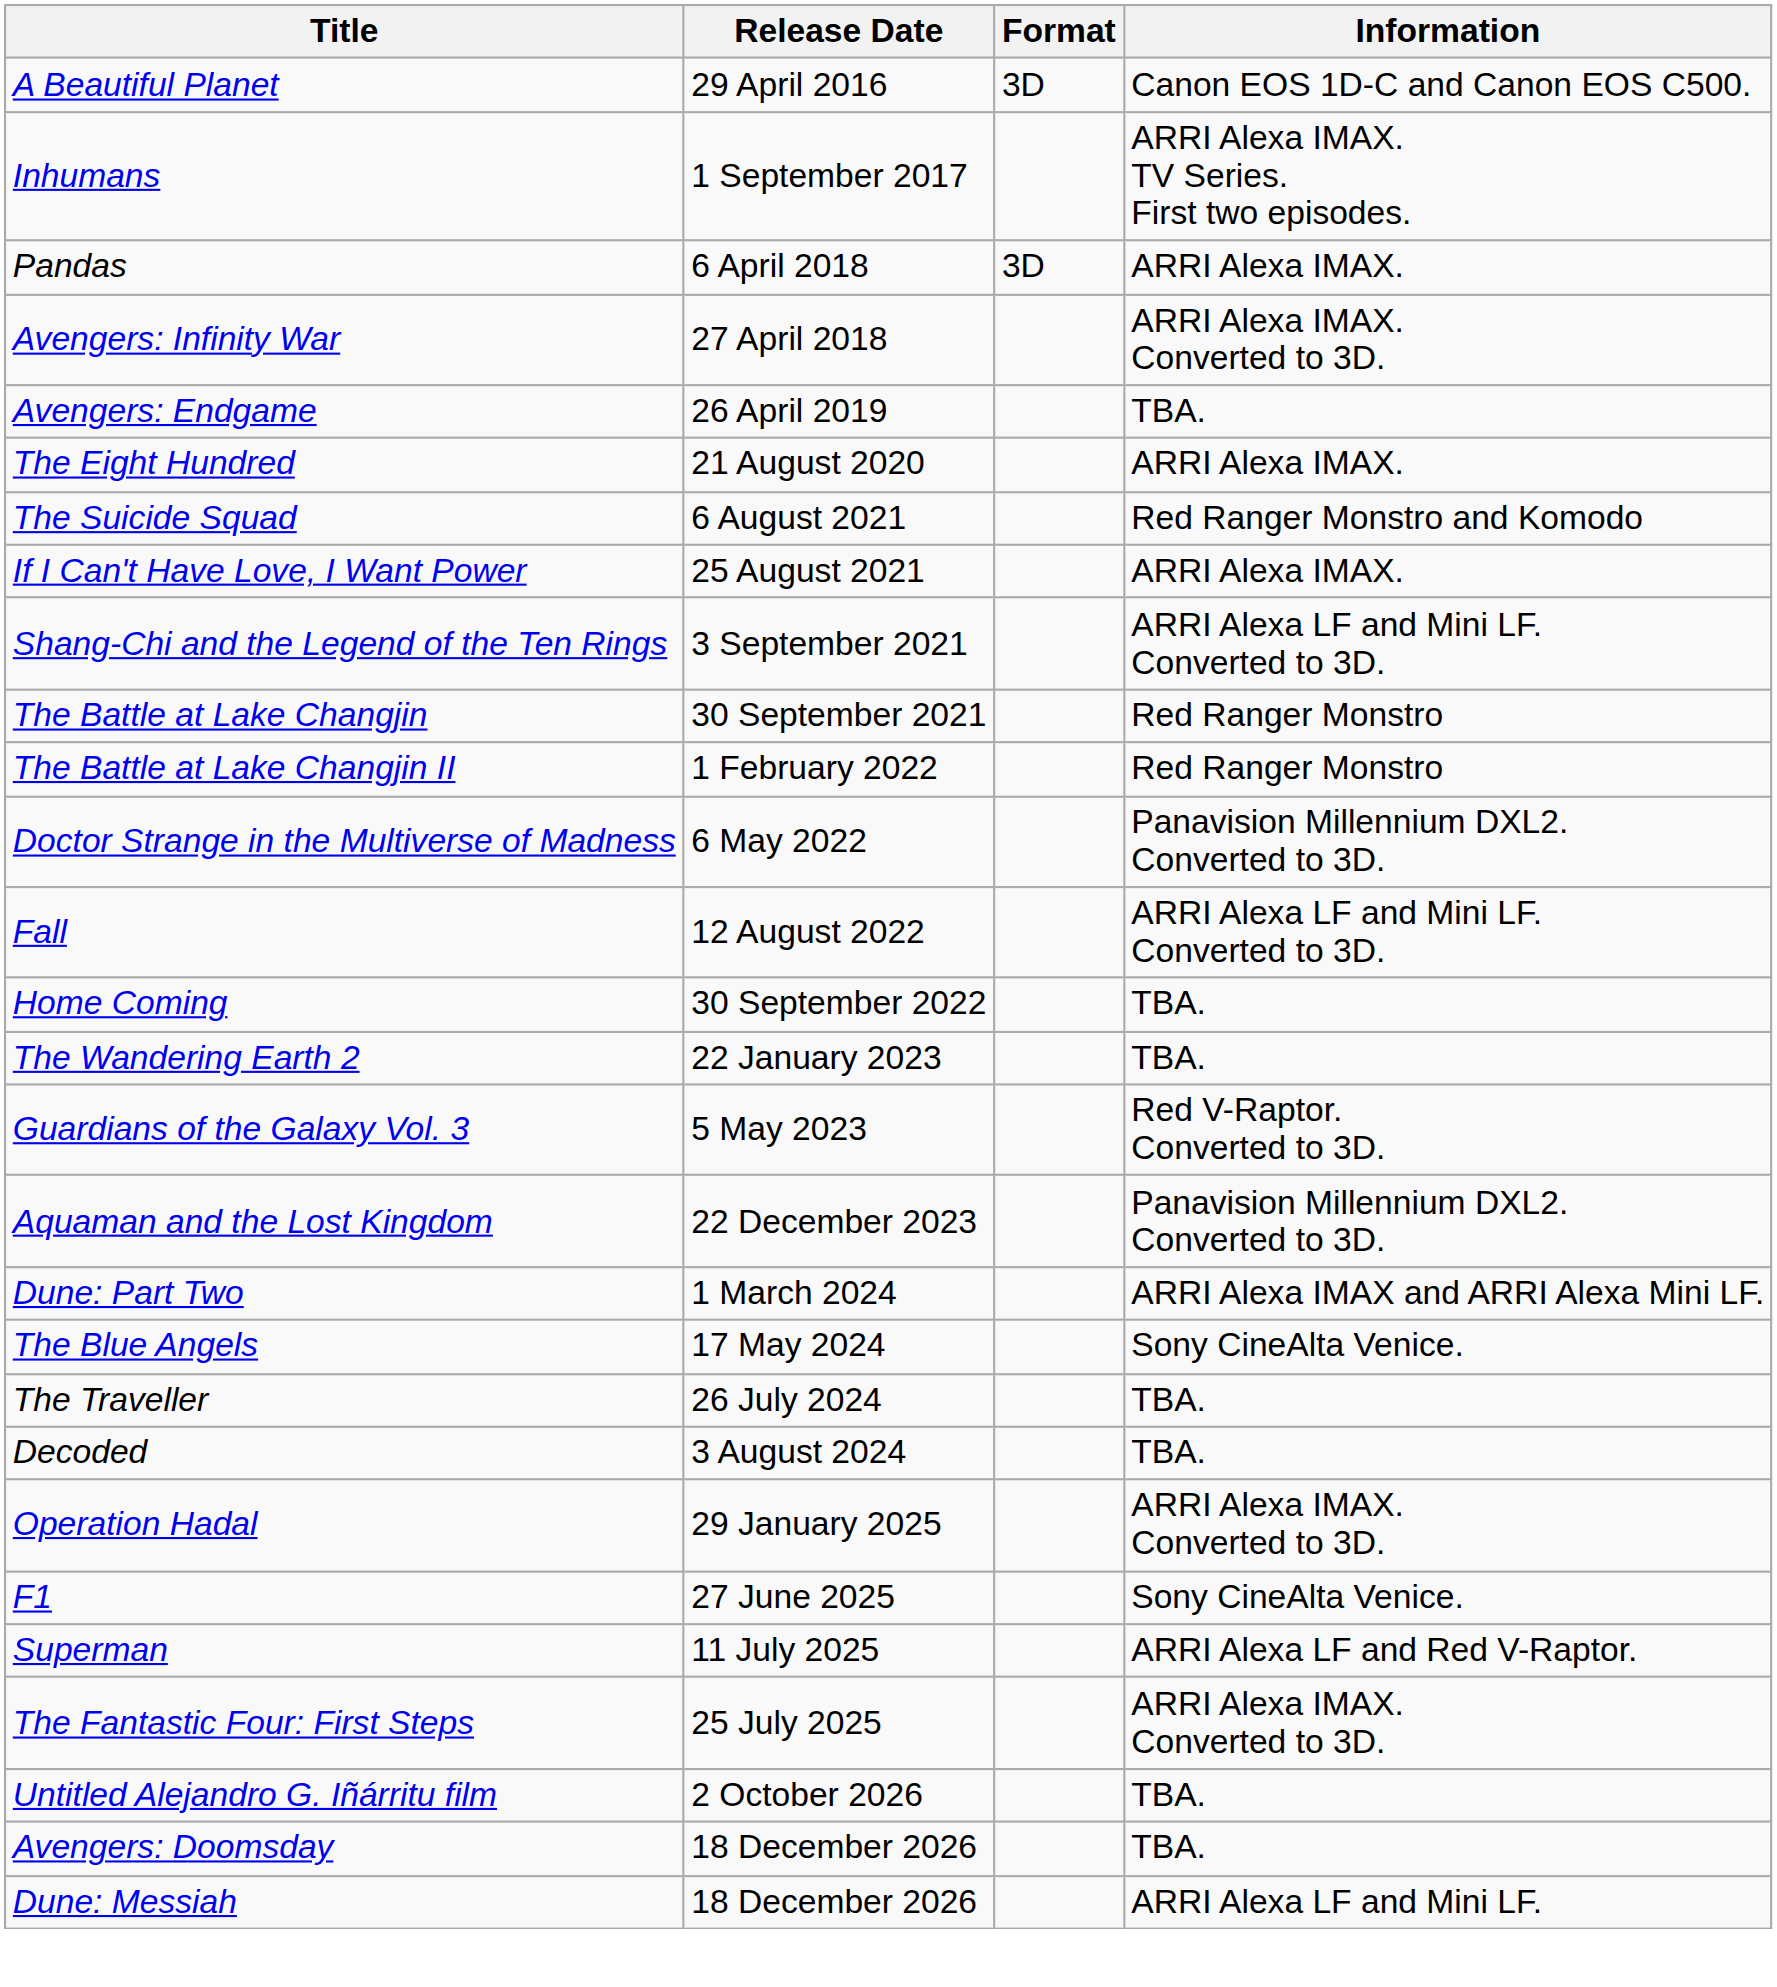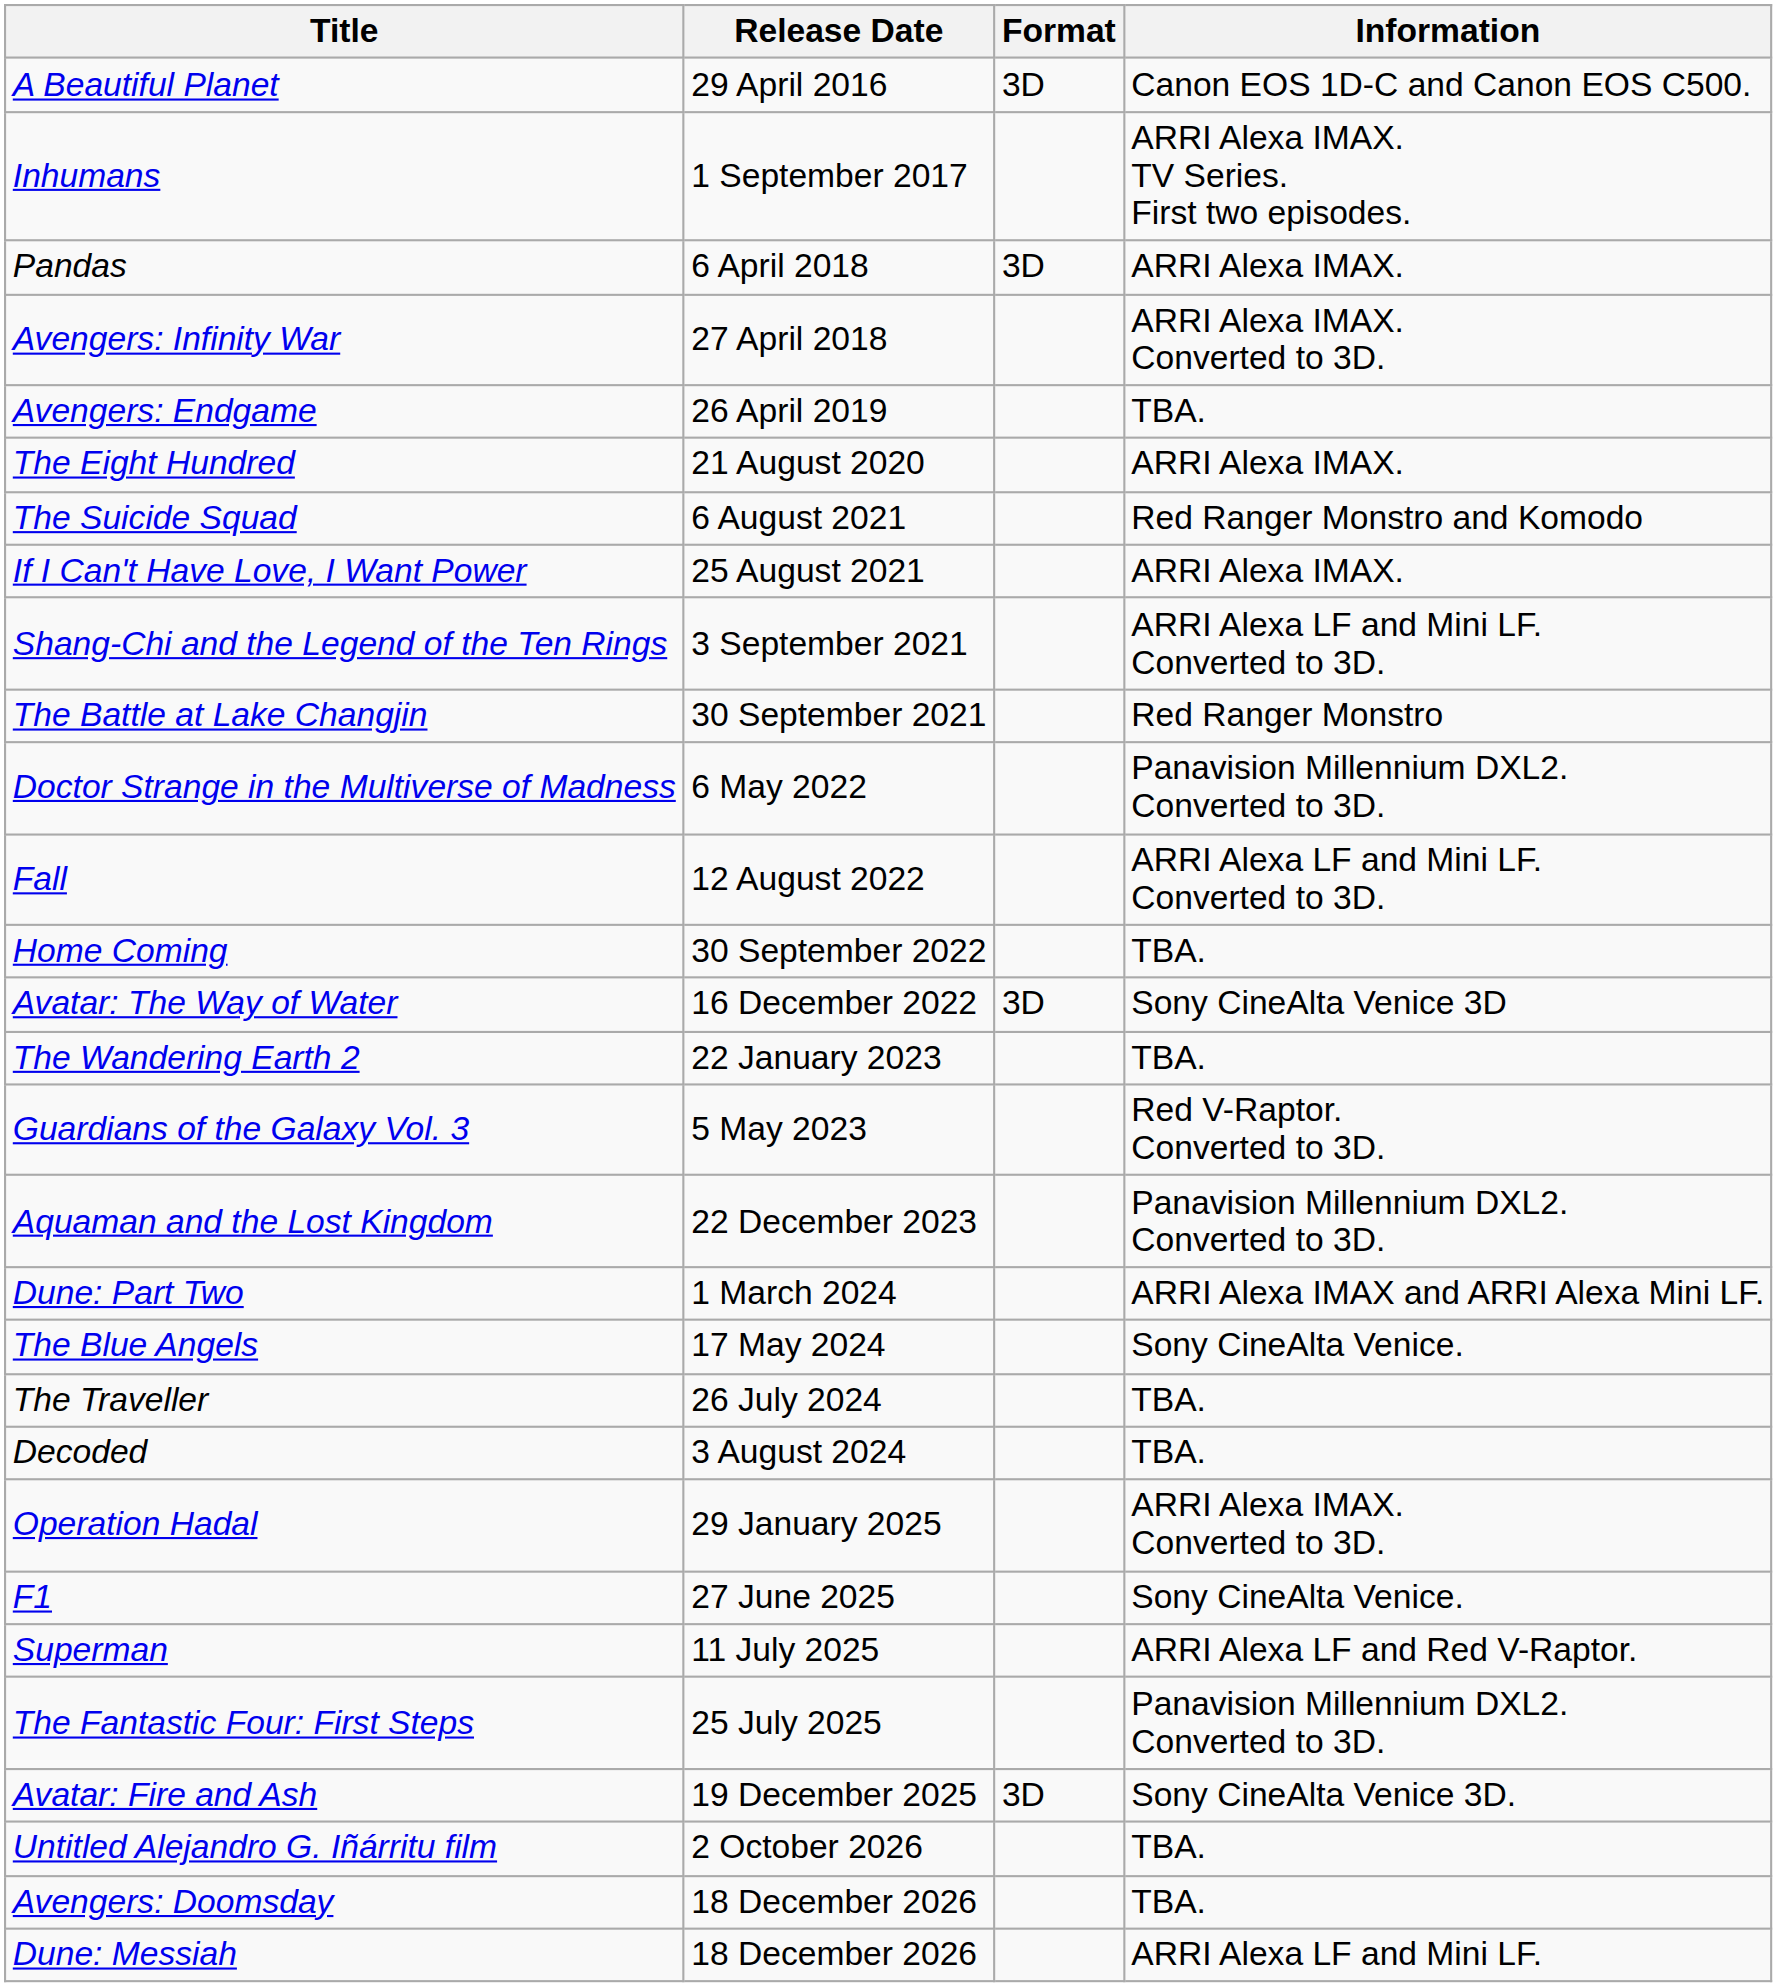- row: The Battle at Lake Changjin II | 1 February 2022 | Red Ranger Monstro
+ row: Avatar: The Way of Water | 16 December 2022 | 3D | Sony CineAlta Venice 3D
The Fantastic Four: First Steps | Information: ARRI Alexa IMAX. Converted to 3D. -> Panavision Millennium DXL2. Converted to 3D.
+ row: Avatar: Fire and Ash | 19 December 2025 | 3D | Sony CineAlta Venice 3D.
